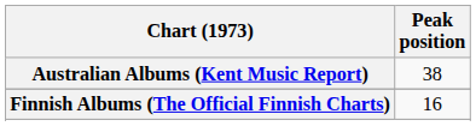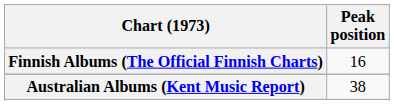rows swapped: Australian Albums (Kent Music Report) <-> Finnish Albums (The Official Finnish Charts)
